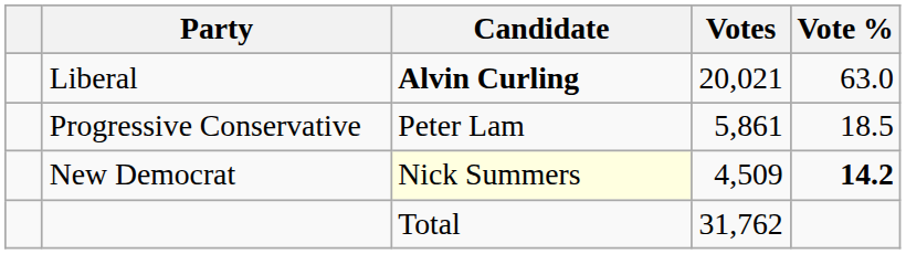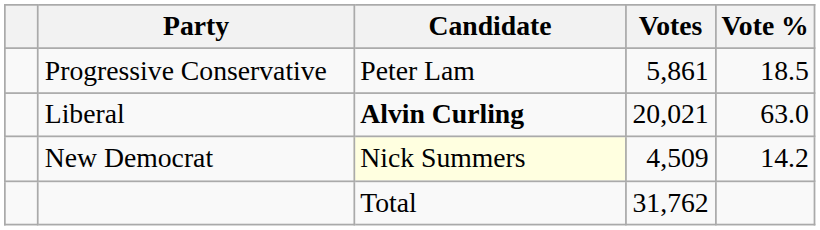rows swapped: Liberal <-> Progressive Conservative
New Democrat | Vote %: bold -> normal
